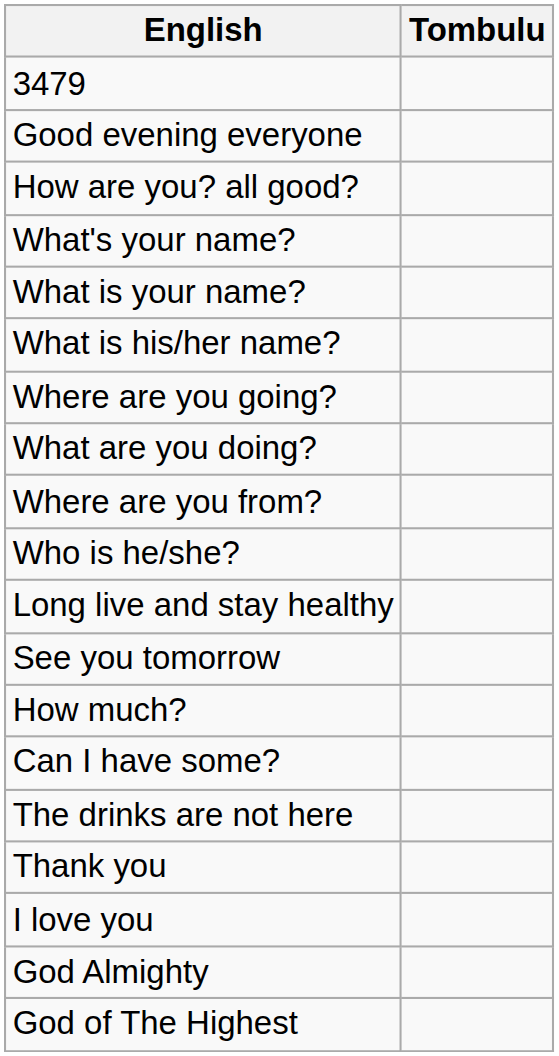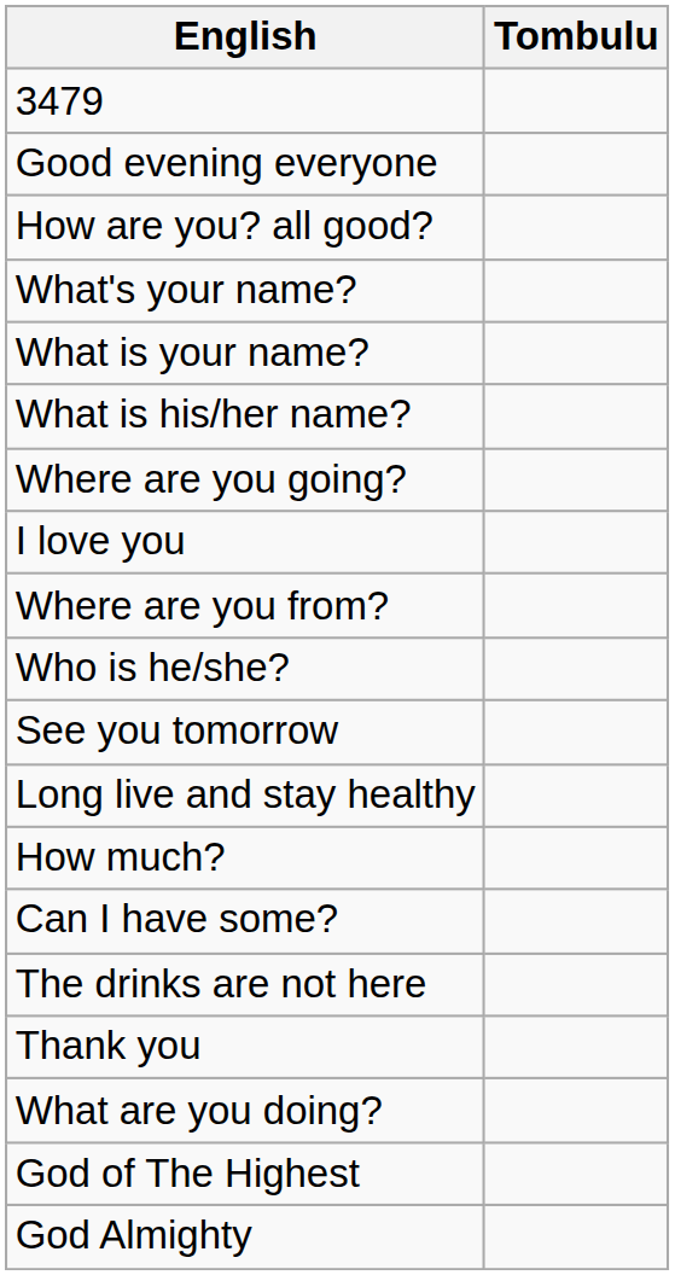rows swapped: What are you doing? <-> I love you
rows swapped: See you tomorrow <-> Long live and stay healthy
rows swapped: God of The Highest <-> God Almighty
